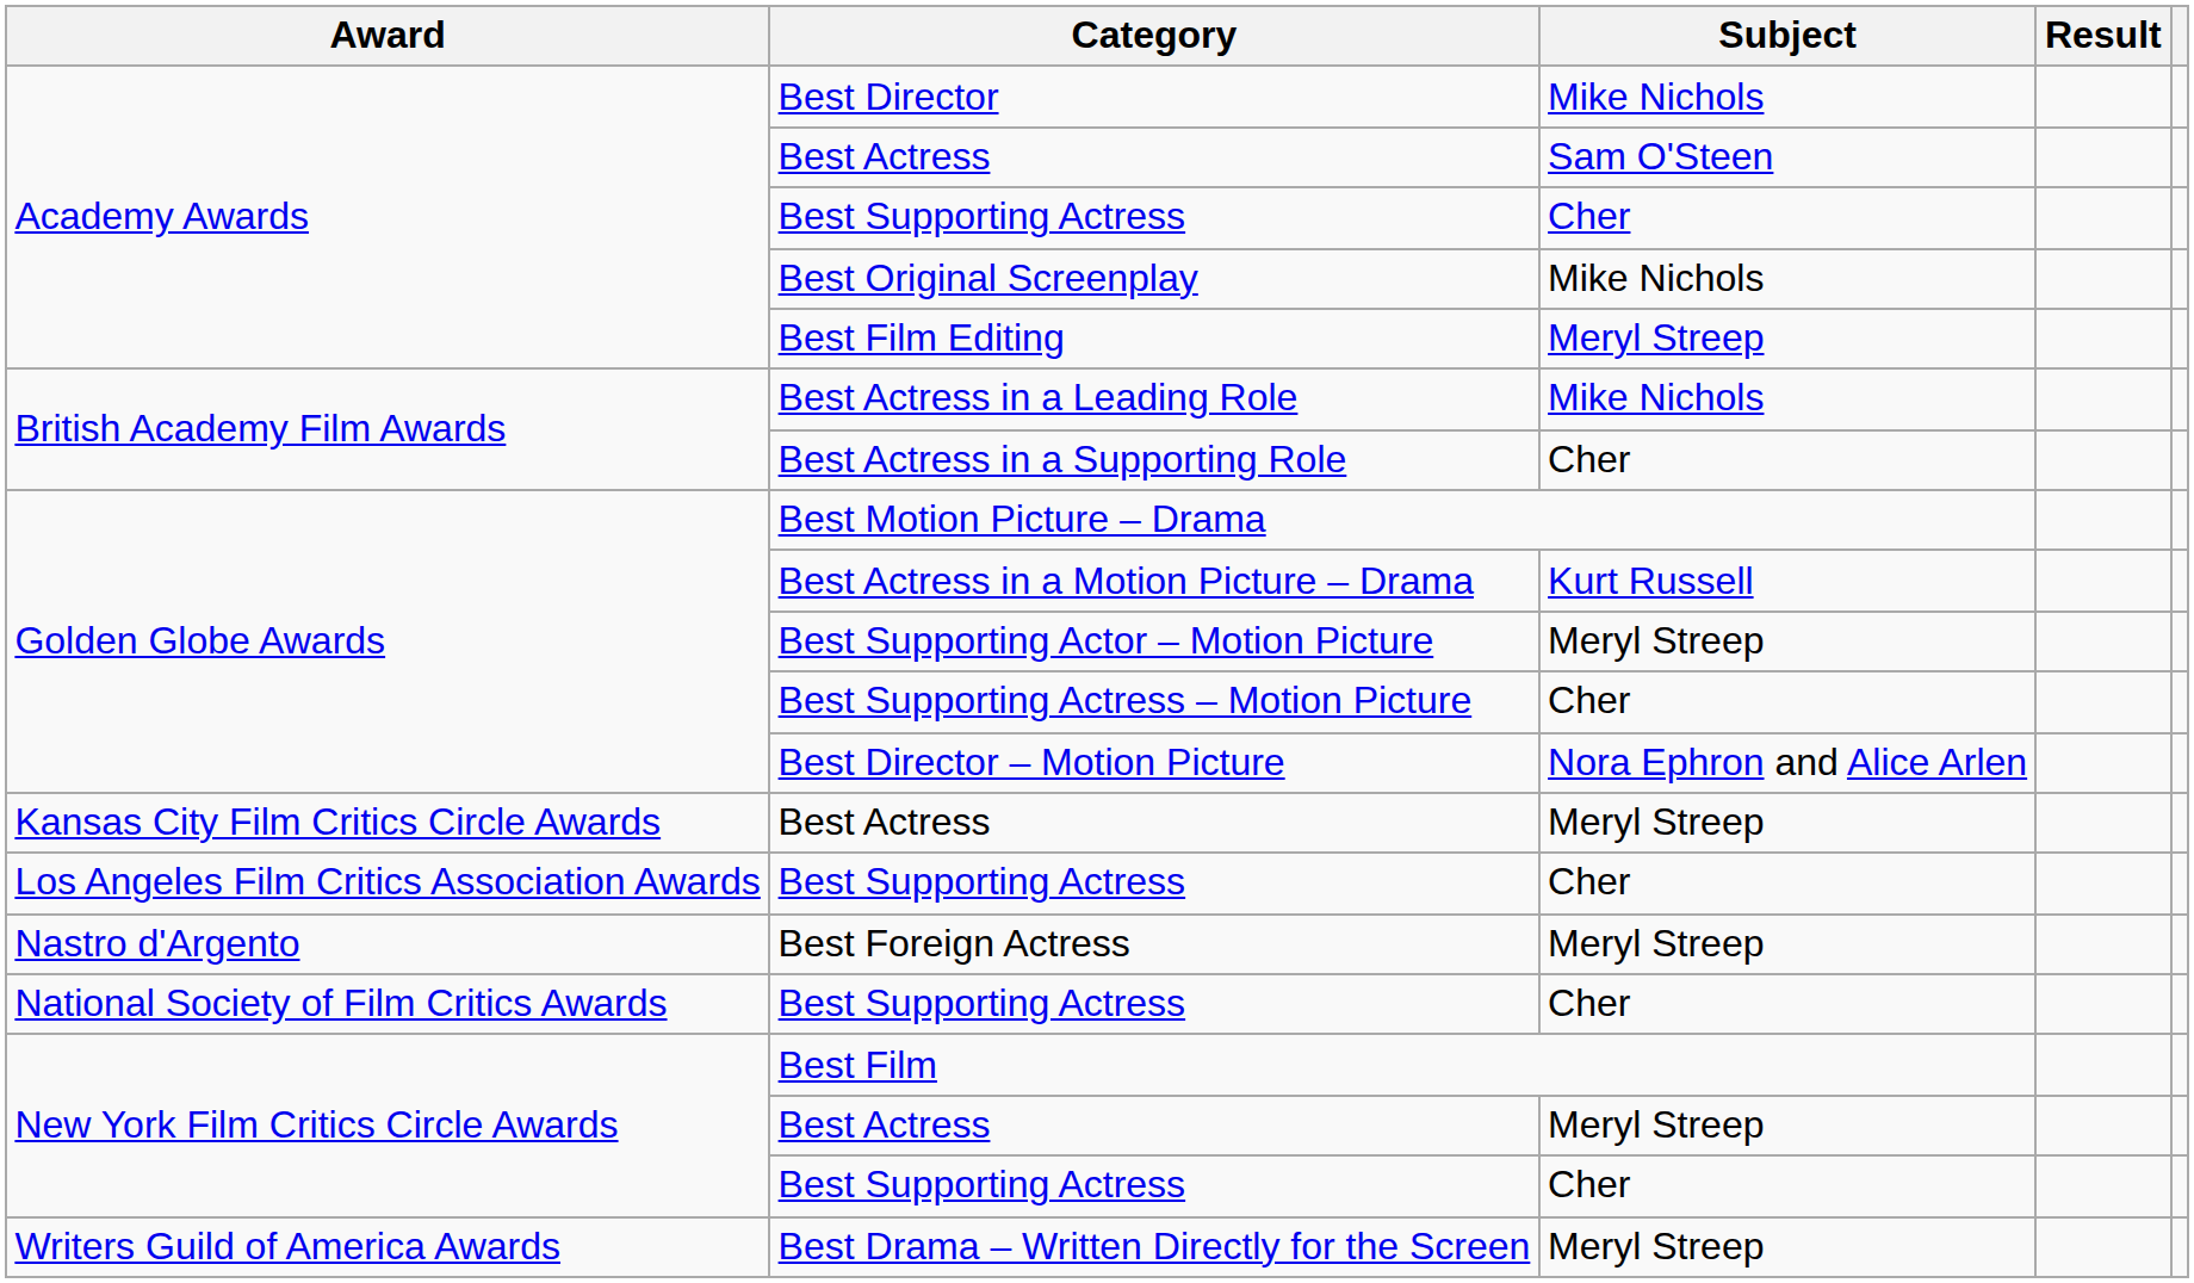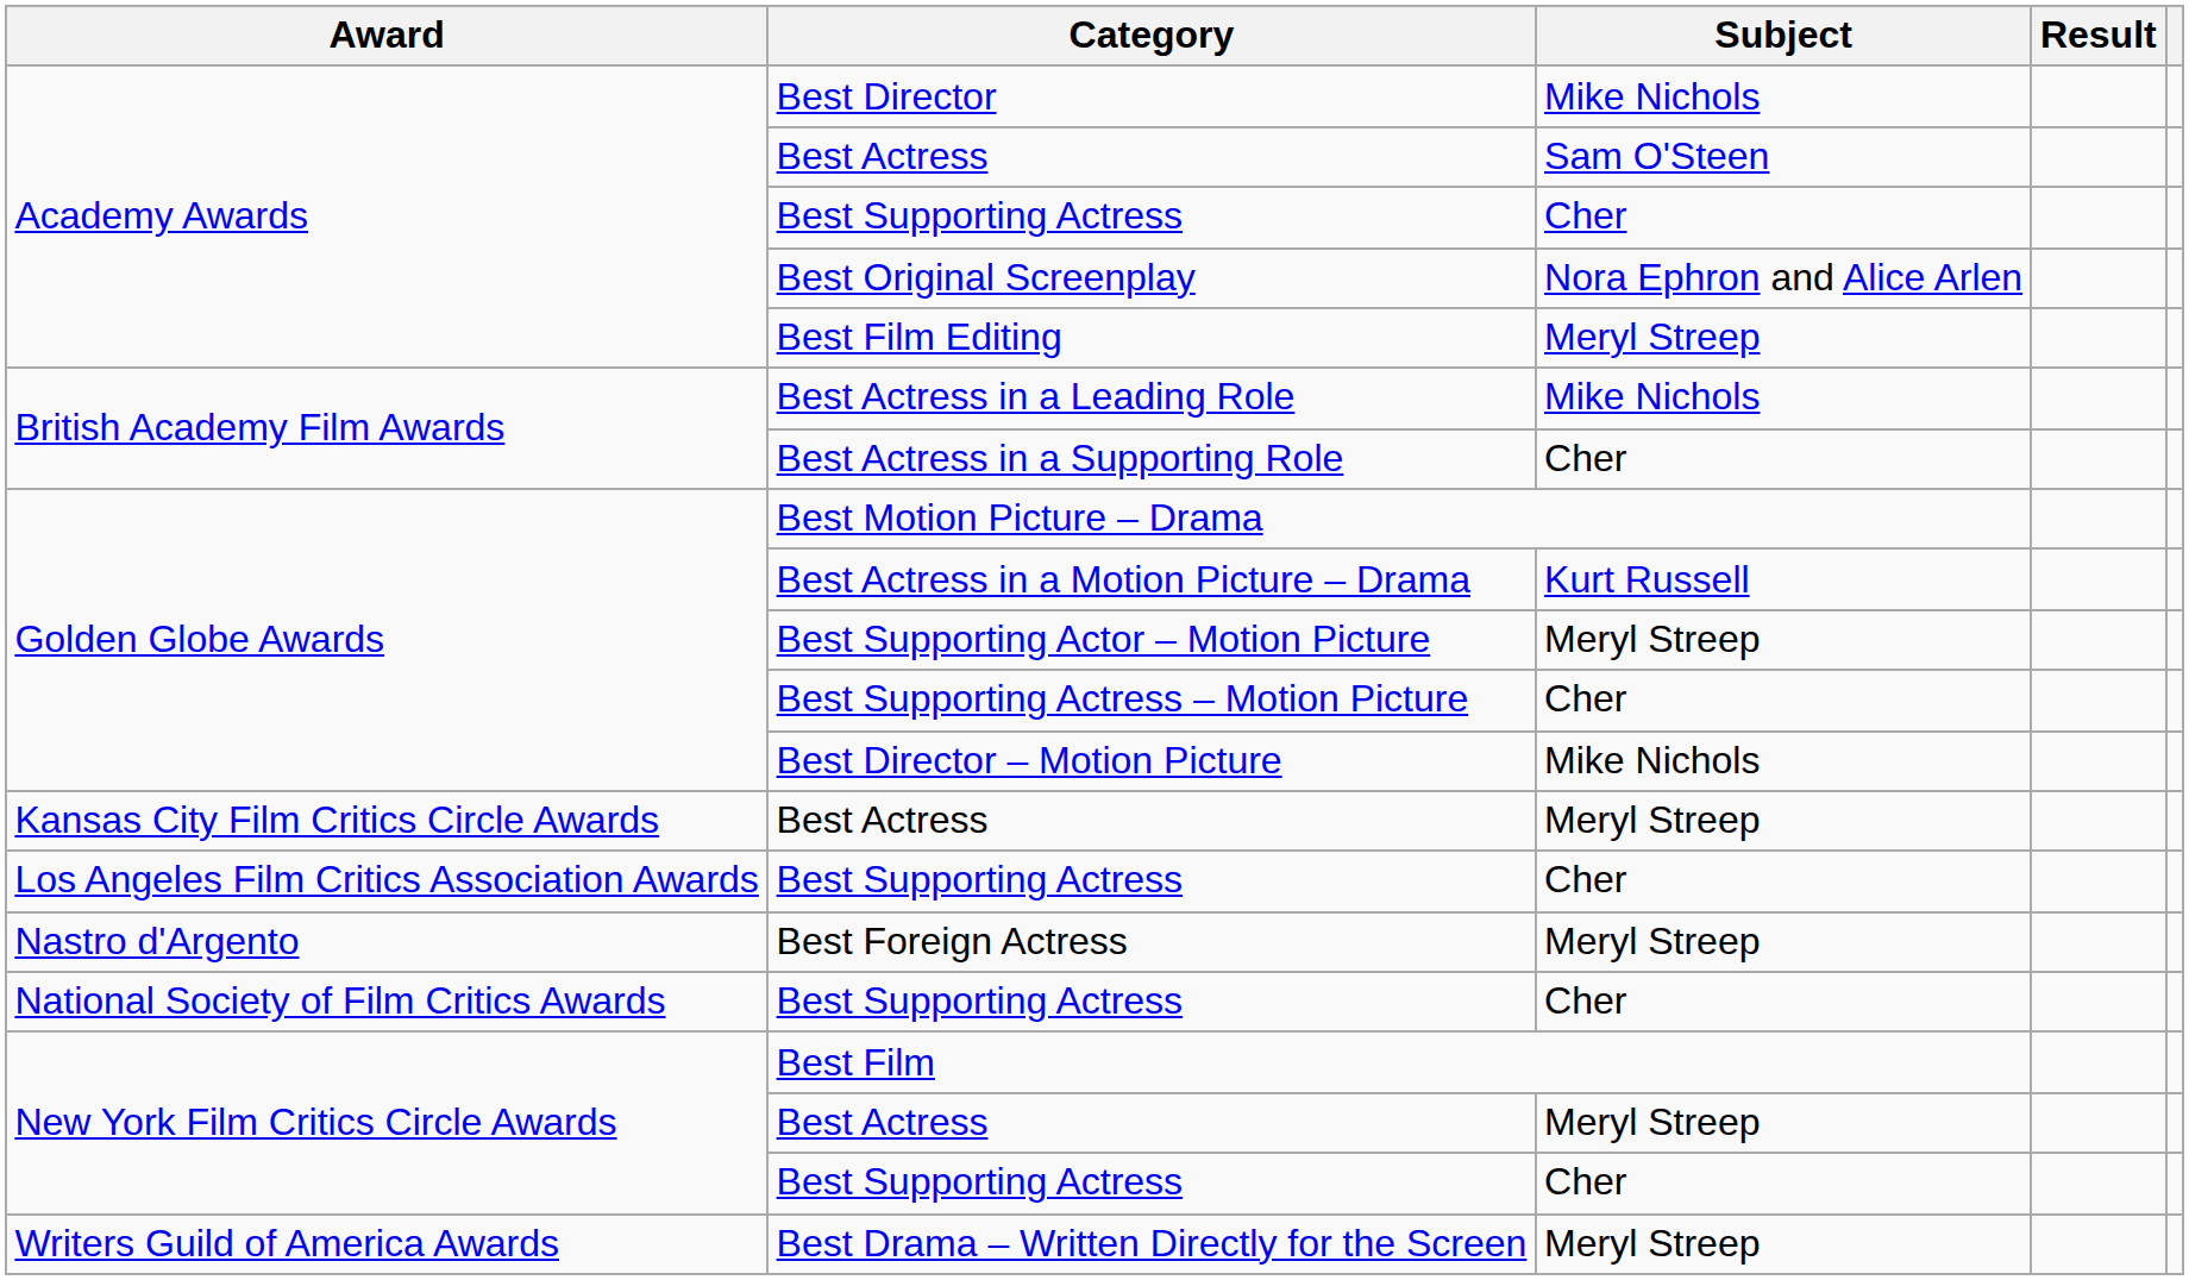Best Original Screenplay | Subject: Mike Nichols -> Nora Ephron and Alice Arlen
Best Director – Motion Picture | Subject: Nora Ephron and Alice Arlen -> Mike Nichols
